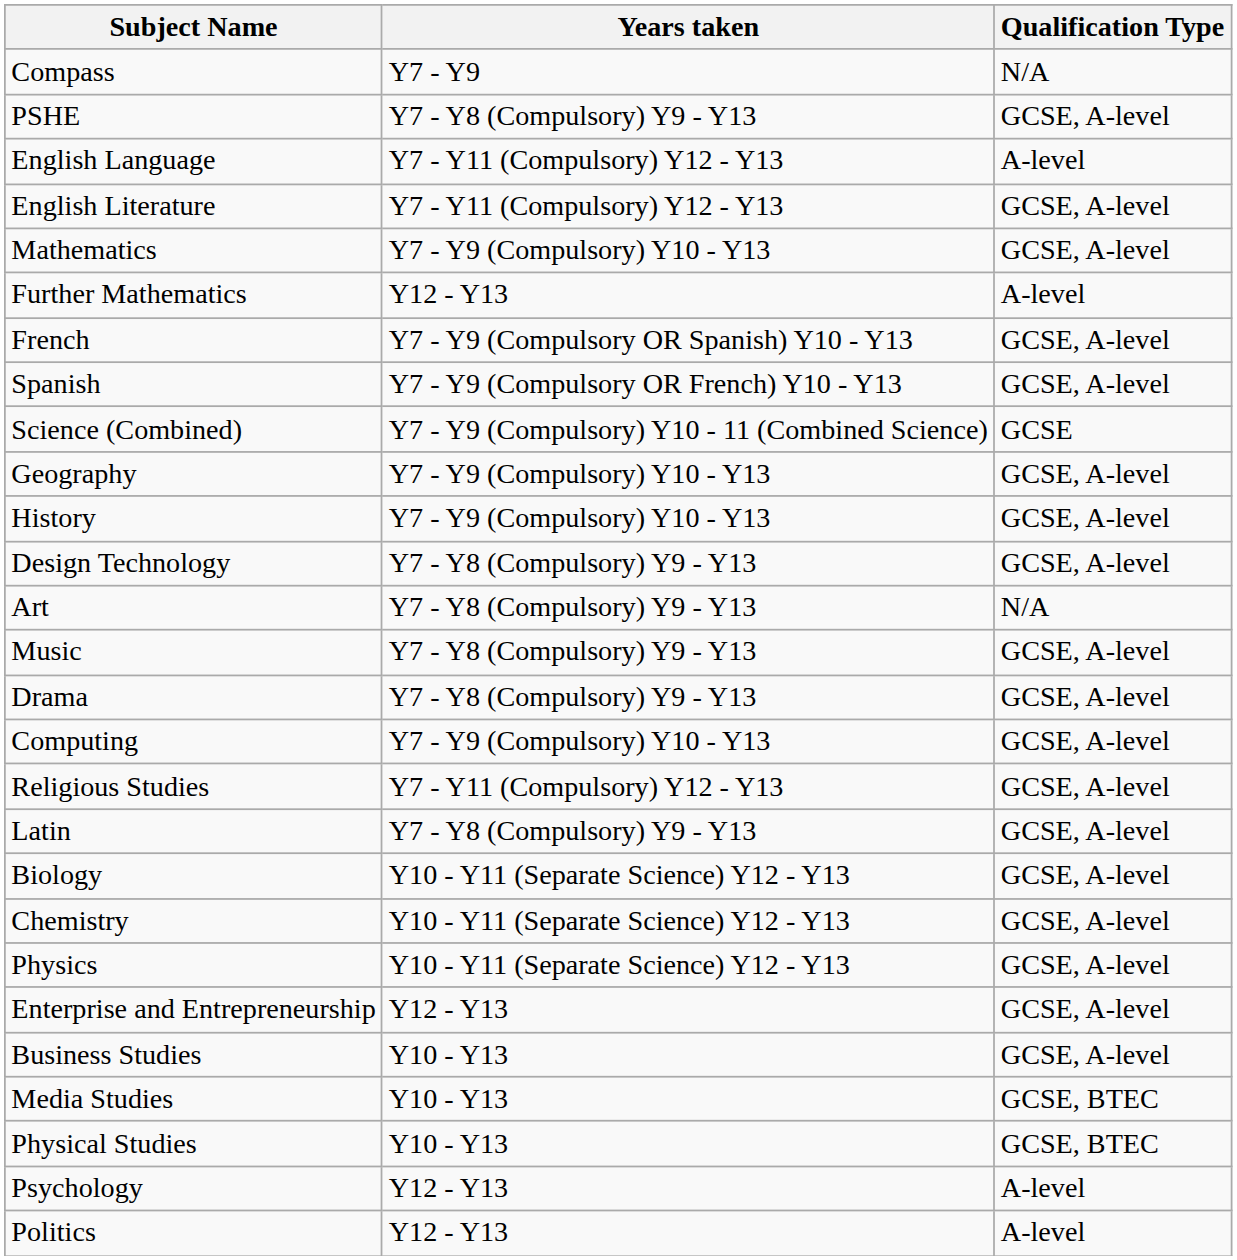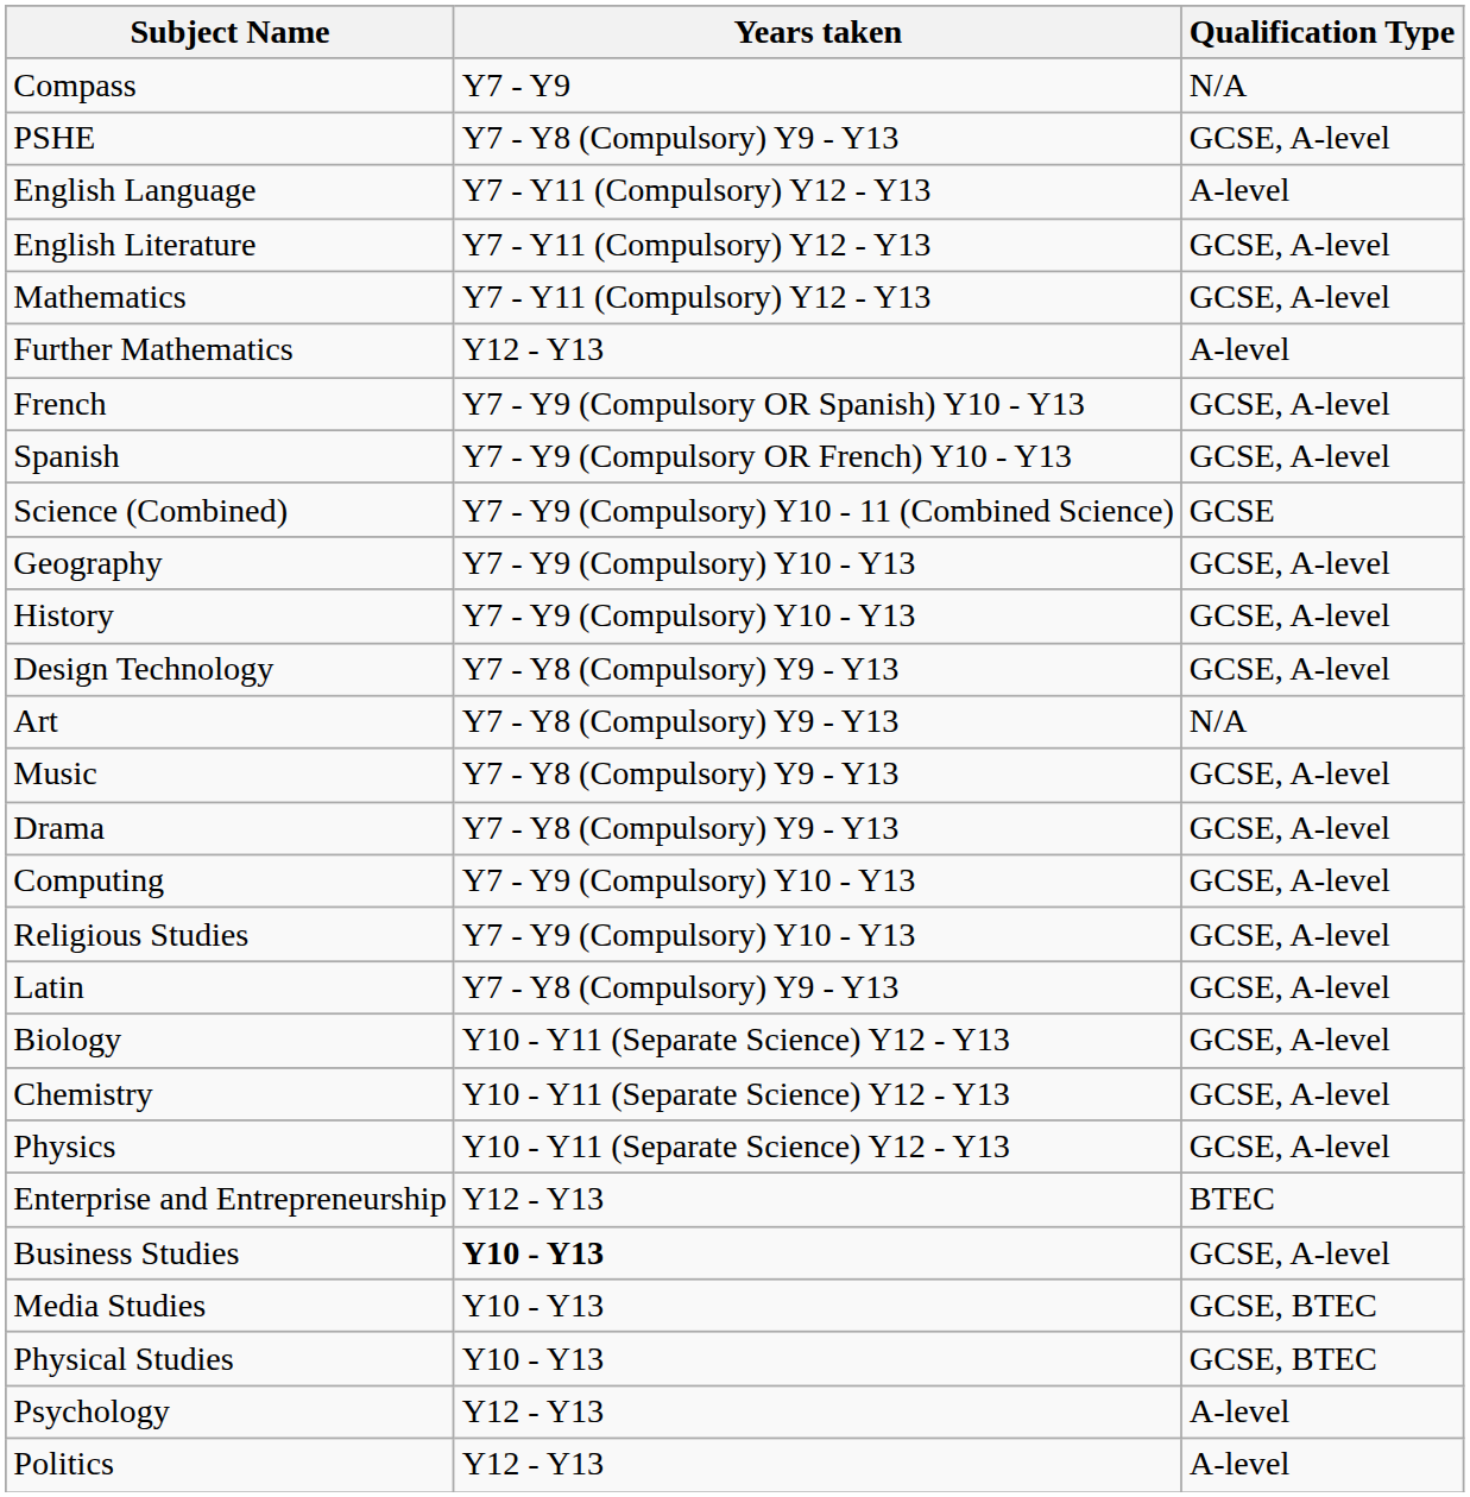Mathematics | Years taken: Y7 - Y9 (Compulsory) Y10 - Y13 -> Y7 - Y11 (Compulsory) Y12 - Y13
Religious Studies | Years taken: Y7 - Y11 (Compulsory) Y12 - Y13 -> Y7 - Y9 (Compulsory) Y10 - Y13
Enterprise and Entrepreneurship | Qualification Type: GCSE, A-level -> BTEC
Business Studies | Years taken: normal -> bold
